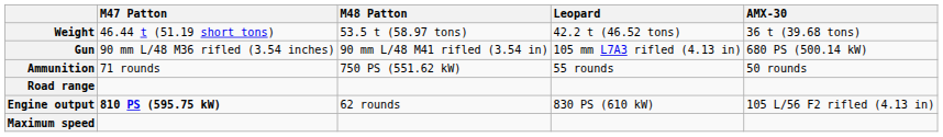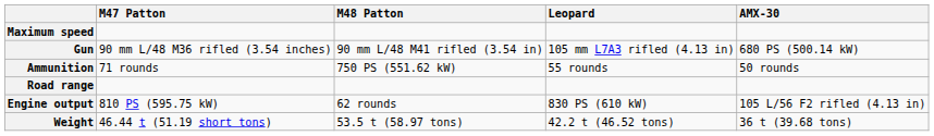rows swapped: Weight <-> Maximum speed
Engine output | M47 Patton: bold -> normal
